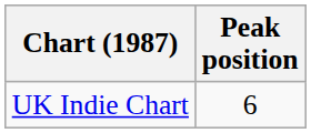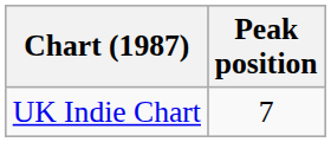UK Indie Chart | Peak position: 6 -> 7
